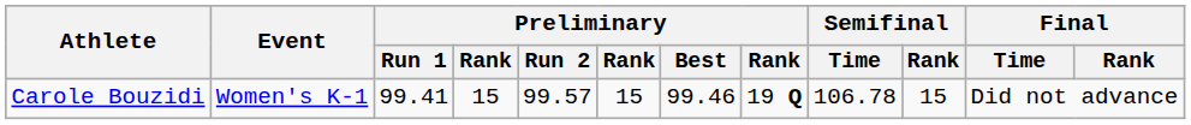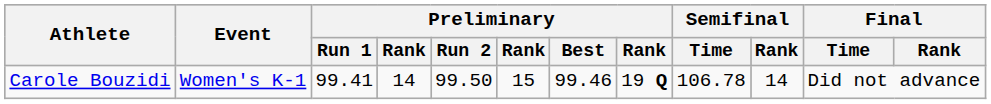Carole Bouzidi | column 4: 15 -> 14
Carole Bouzidi | Preliminary / Run 2: 99.57 -> 99.50
Carole Bouzidi | Semifinal / Rank: 15 -> 14
